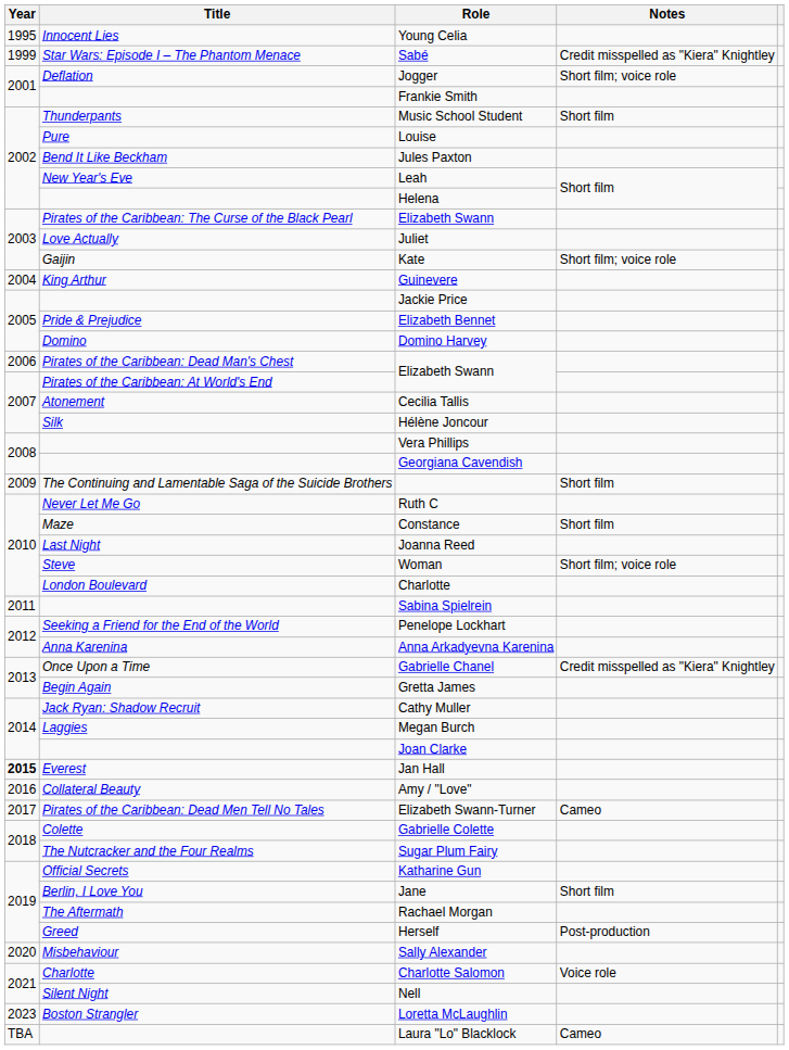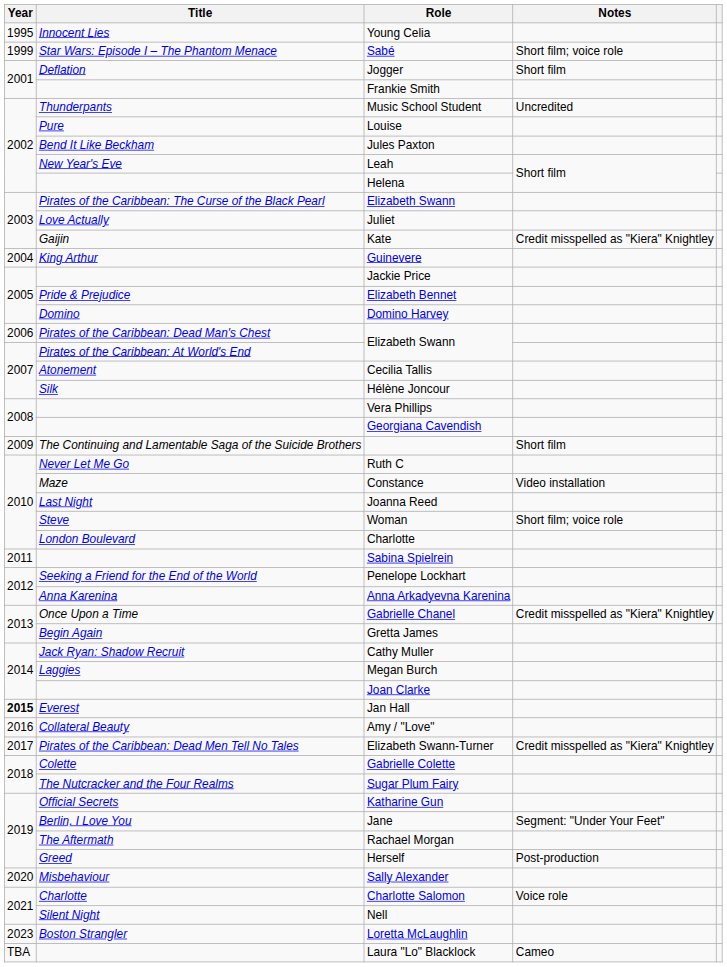Sabé | Notes: Credit misspelled as "Kiera" Knightley -> Short film; voice role
Jogger | Notes: Short film; voice role -> Short film
Music School Student | Notes: Short film -> Uncredited
Kate | Notes: Short film; voice role -> Credit misspelled as "Kiera" Knightley
Constance | Notes: Short film -> Video installation
Elizabeth Swann-Turner | Notes: Cameo -> Credit misspelled as "Kiera" Knightley
Jane | Notes: Short film -> Segment: "Under Your Feet"
